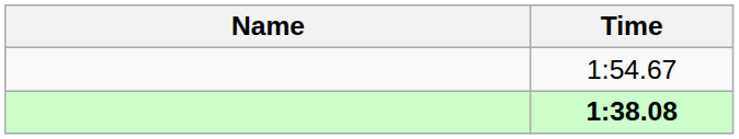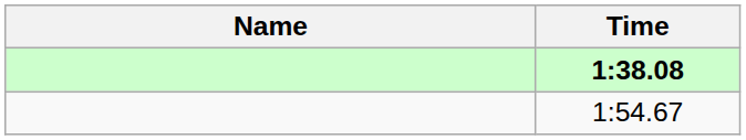rows swapped: 1:38.08 <-> 1:54.67
